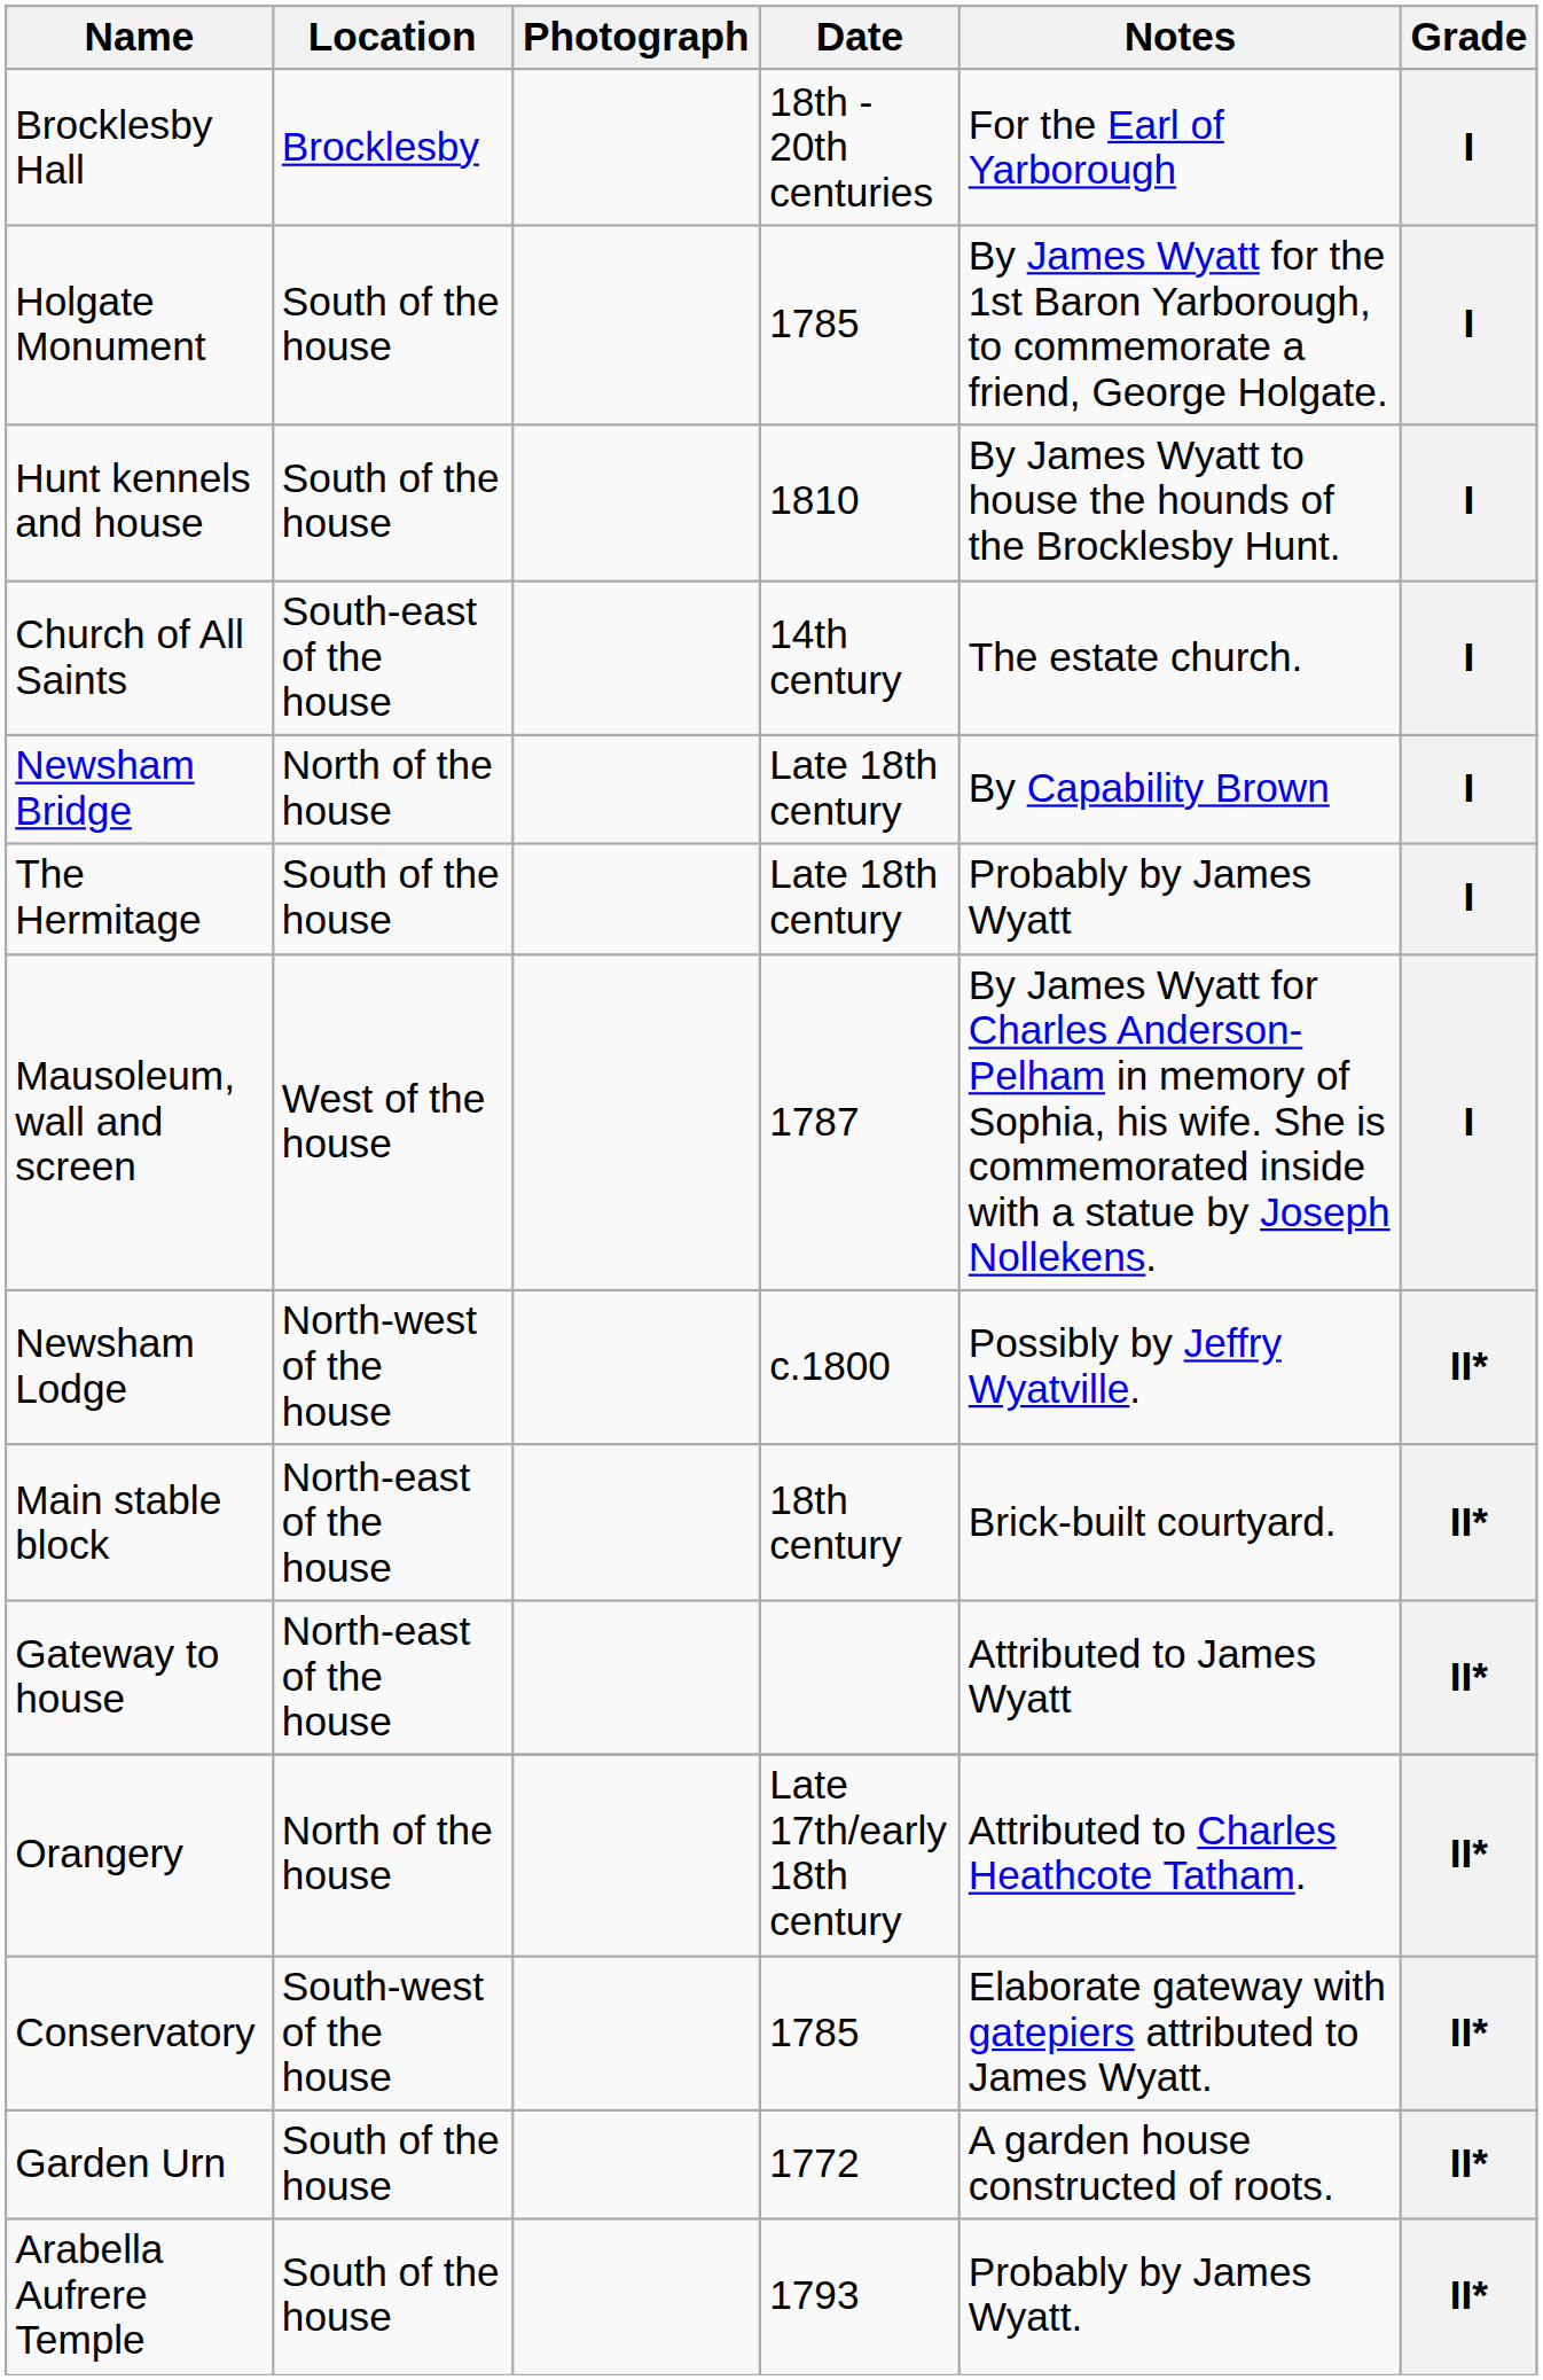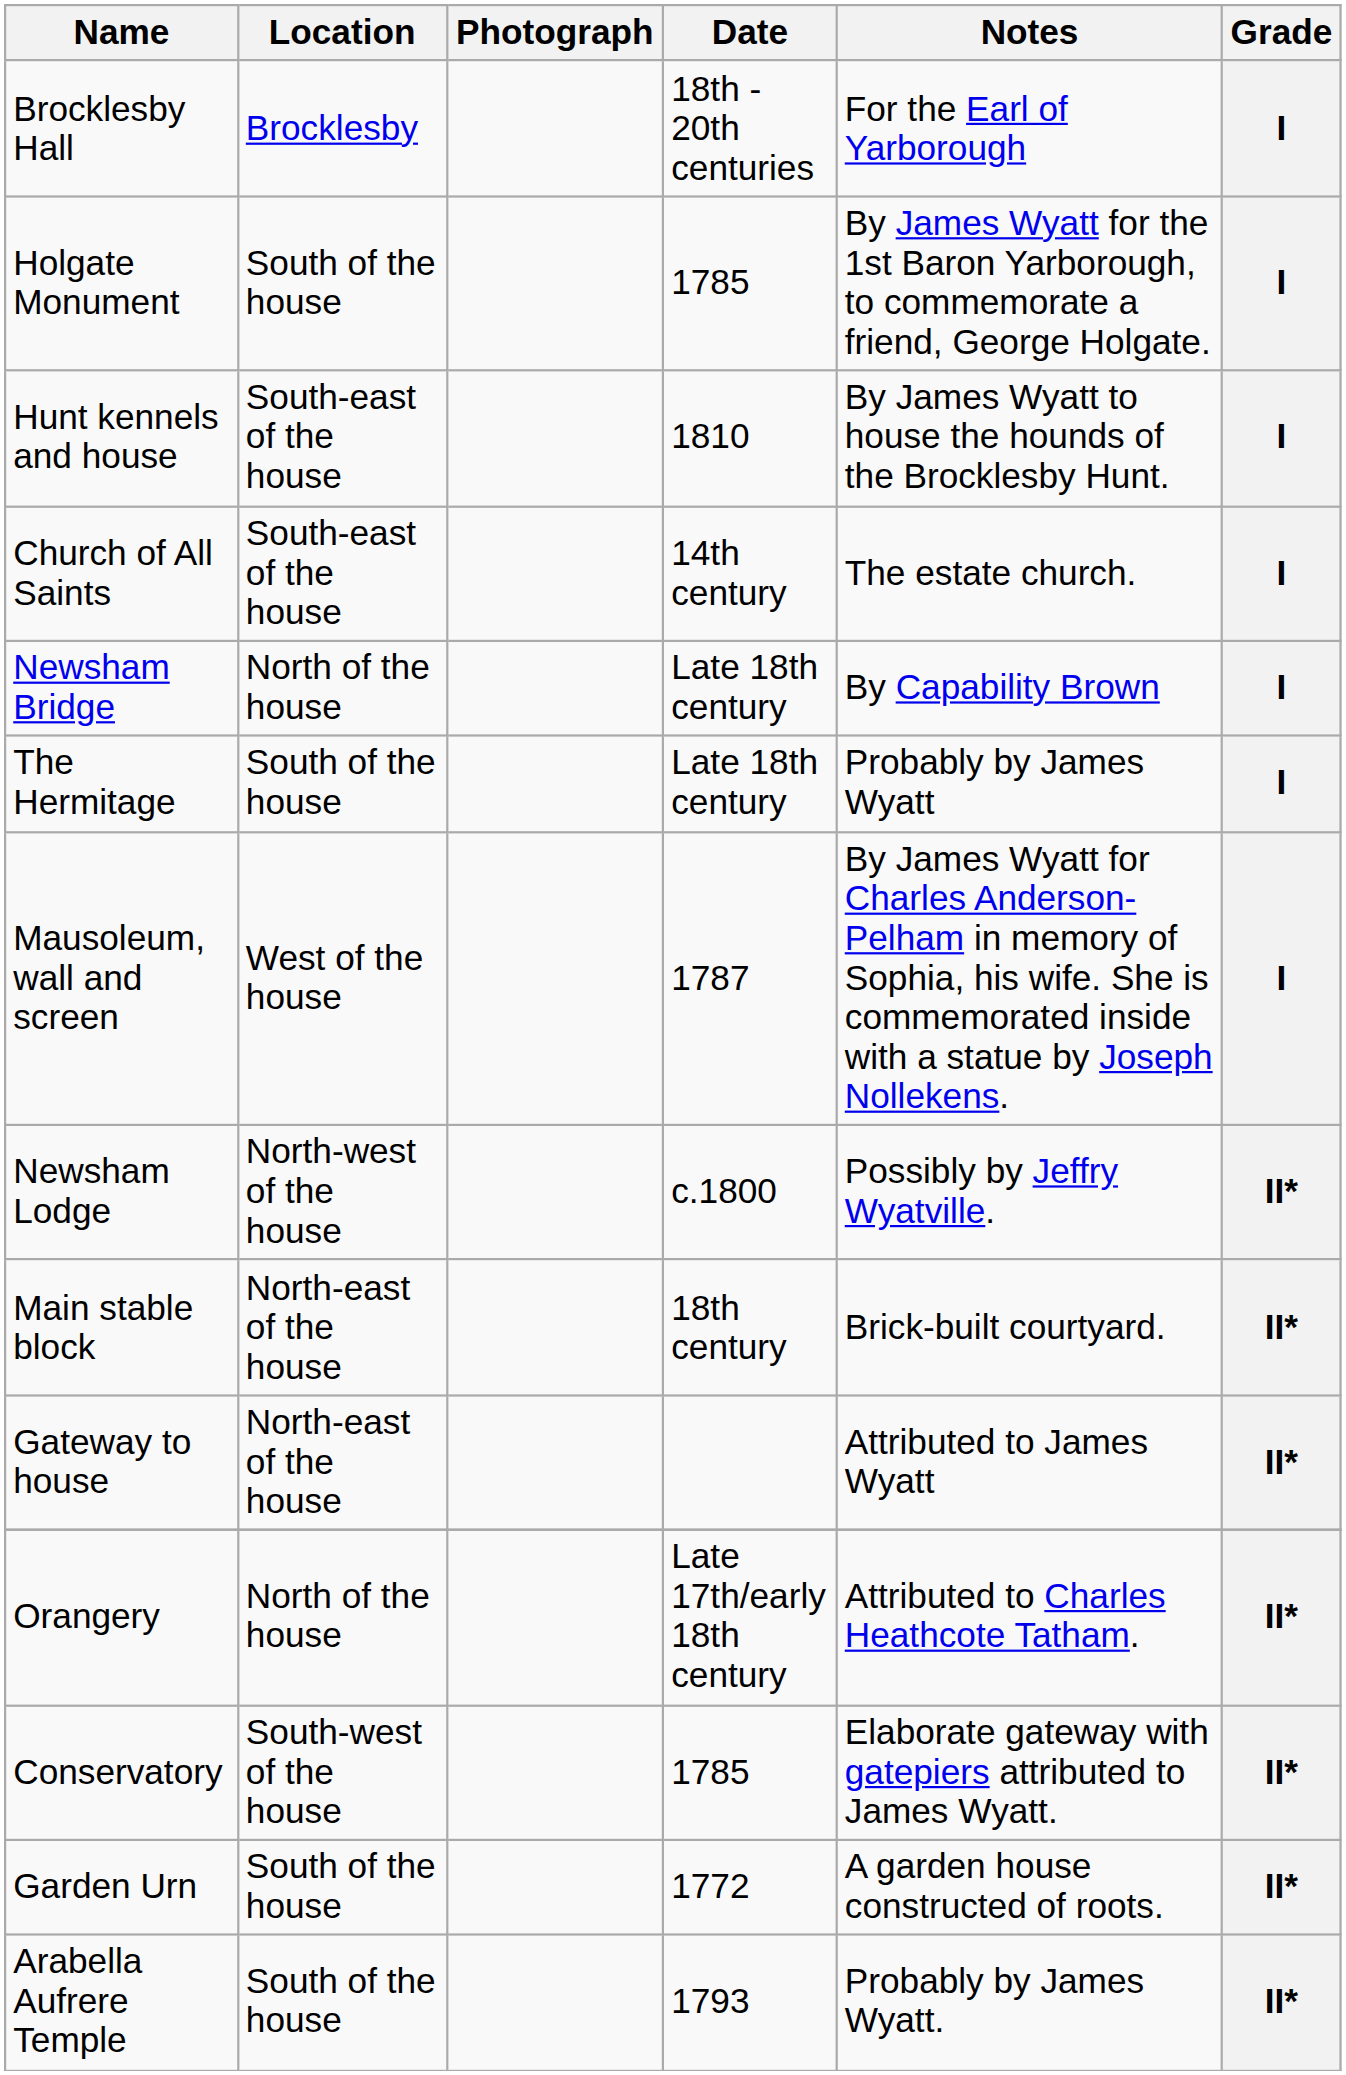Hunt kennels and house | Location: South of the house -> South-east of the house
